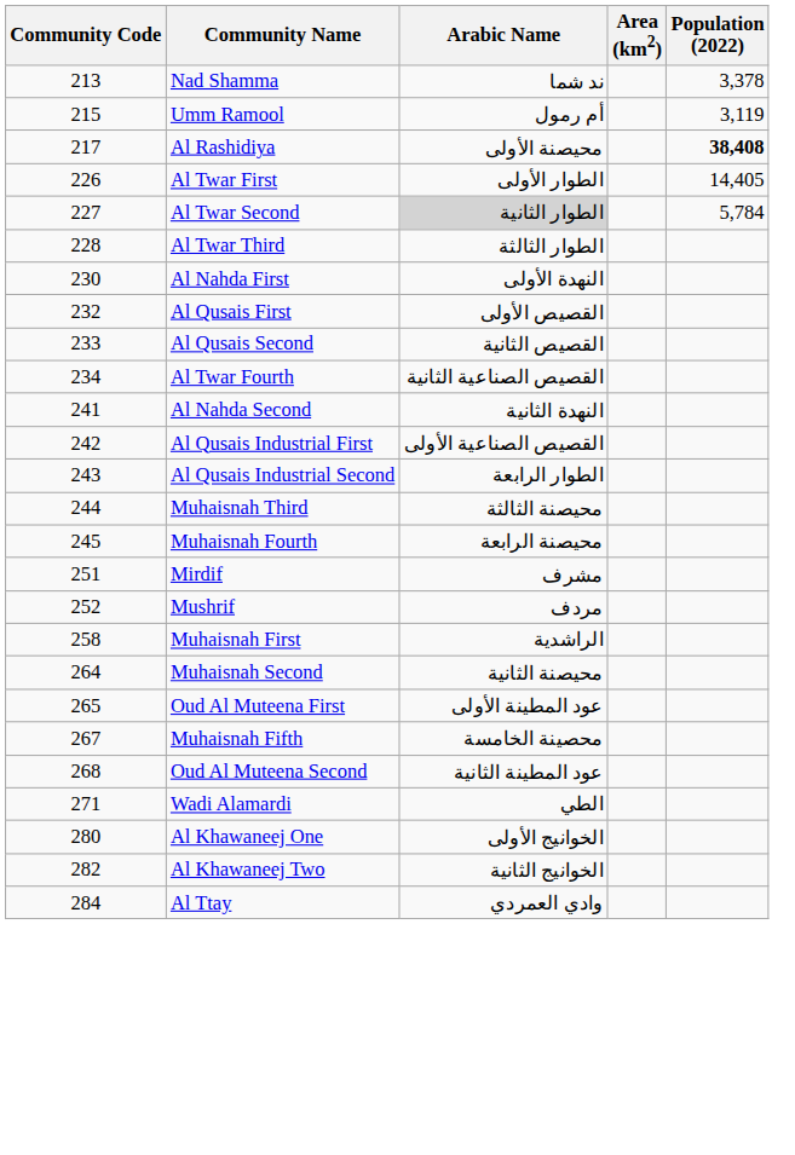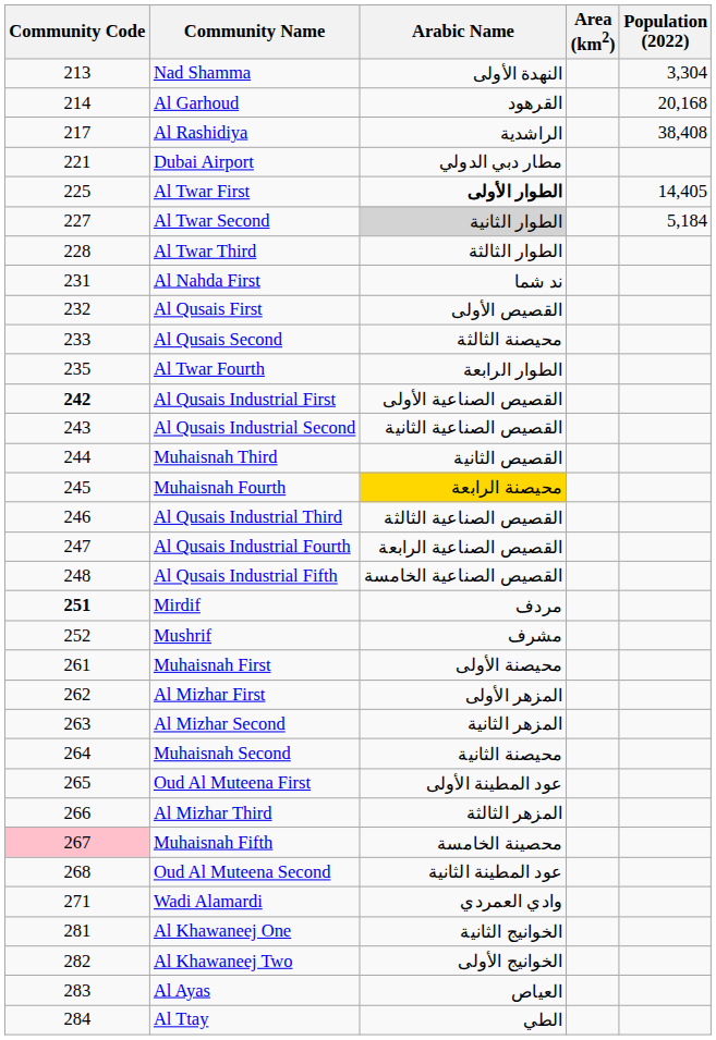Nad Shamma | Arabic Name: ند شما -> النهدة الأولى
Nad Shamma | Population (2022): 3,378 -> 3,304
+ row: 214 | Al Garhoud | القرهود | 20,168
- row: 215 | Umm Ramool | أم رمول | 3,119
Al Rashidiya | Arabic Name: محيصنة الأولى -> الراشدية
Al Rashidiya | Population (2022): bold -> normal
+ row: 221 | Dubai Airport | مطار دبي الدولي
Al Twar First | Community Code: 226 -> 225
Al Twar First | Arabic Name: normal -> bold
Al Twar Second | Population (2022): 5,784 -> 5,184
Al Nahda First | Community Code: 230 -> 231
Al Nahda First | Arabic Name: النهدة الأولى -> ند شما
Al Qusais Second | Arabic Name: القصيص الثانية -> محيصنة الثالثة
Al Twar Fourth | Community Code: 234 -> 235
Al Twar Fourth | Arabic Name: القصيص الصناعية الثانية -> الطوار الرابعة
- row: 241 | Al Nahda Second | النهدة الثانية
Al Qusais Industrial First | Community Code: normal -> bold
Al Qusais Industrial Second | Arabic Name: الطوار الرابعة -> القصيص الصناعية الثانية
Muhaisnah Third | Arabic Name: محيصنة الثالثة -> القصيص الثانية
Muhaisnah Fourth | Arabic Name: no background -> gold background
+ row: 246 | Al Qusais Industrial Third | القصيص الصناعية الثالثة
+ row: 247 | Al Qusais Industrial Fourth | القصيص الصناعية الرابعة
+ row: 248 | Al Qusais Industrial Fifth | القصيص الصناعية الخامسة
Mirdif | Community Code: normal -> bold
Mirdif | Arabic Name: مشرف -> مردف
Mushrif | Arabic Name: مردف -> مشرف
Muhaisnah First | Community Code: 258 -> 261
Muhaisnah First | Arabic Name: الراشدية -> محيصنة الأولى
+ row: 262 | Al Mizhar First | المزهر الأولى
+ row: 263 | Al Mizhar Second | المزهر الثانية
+ row: 266 | Al Mizhar Third | المزهر الثالثة
Muhaisnah Fifth | Community Code: no background -> pink background
Wadi Alamardi | Arabic Name: الطي -> وادي العمردي
Al Khawaneej One | Community Code: 280 -> 281
Al Khawaneej One | Arabic Name: الخوانيج الأولى -> الخوانيج الثانية
Al Khawaneej Two | Arabic Name: الخوانيج الثانية -> الخوانيج الأولى
+ row: 283 | Al Ayas | العياص
Al Ttay | Arabic Name: وادي العمردي -> الطي
